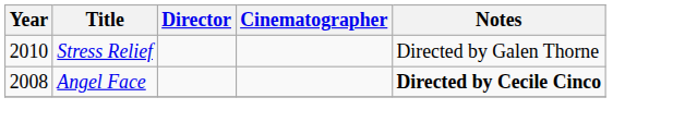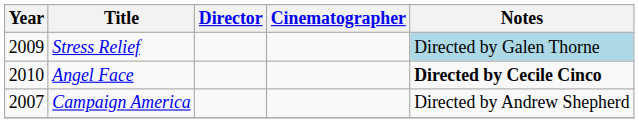Stress Relief | Year: 2010 -> 2009
Stress Relief | Notes: no background -> lightblue background
Angel Face | Year: 2008 -> 2010
+ row: 2007 | Campaign America | Directed by Andrew Shepherd
